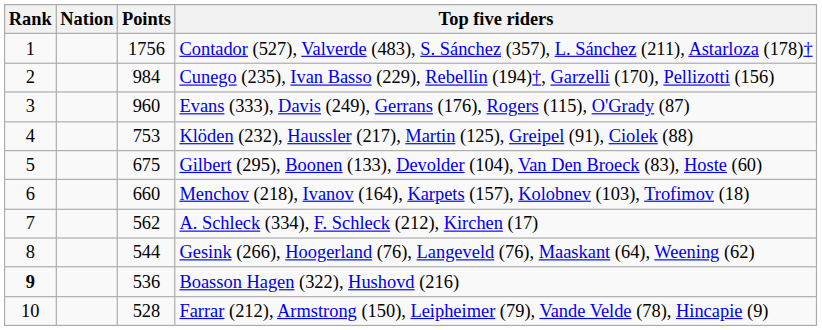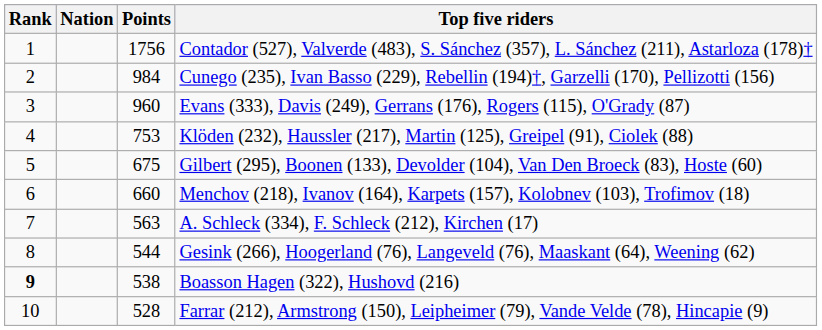A. Schleck (334), F. Schleck (212), Kirchen (17) | Points: 562 -> 563
Boasson Hagen (322), Hushovd (216) | Points: 536 -> 538
